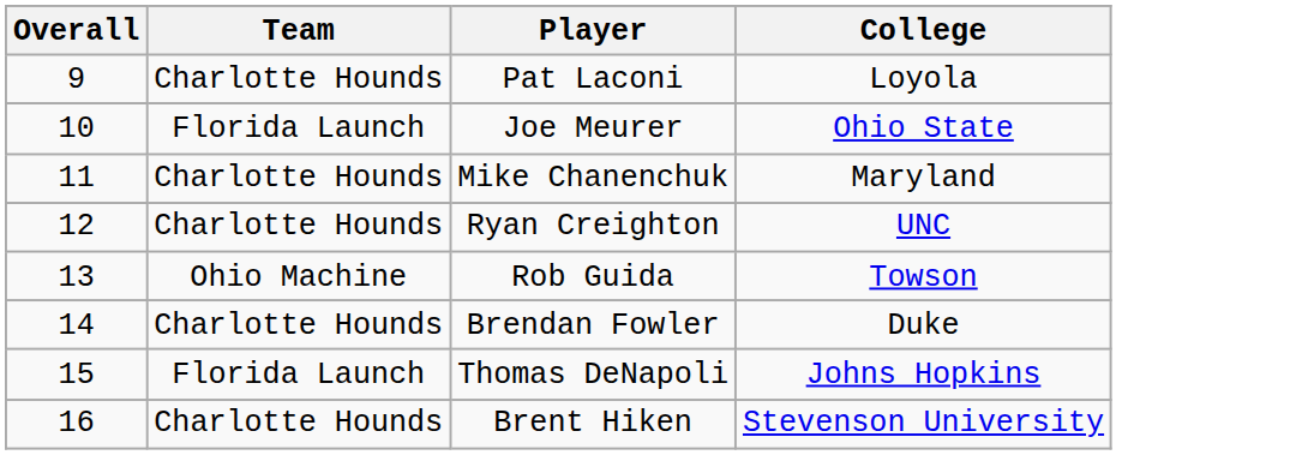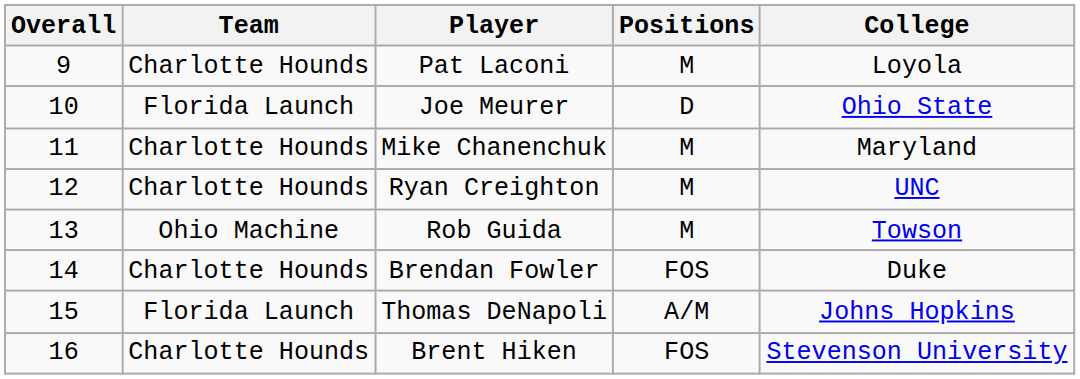+ column: Positions | M | D | M | M | M | FOS | A/M | FOS
